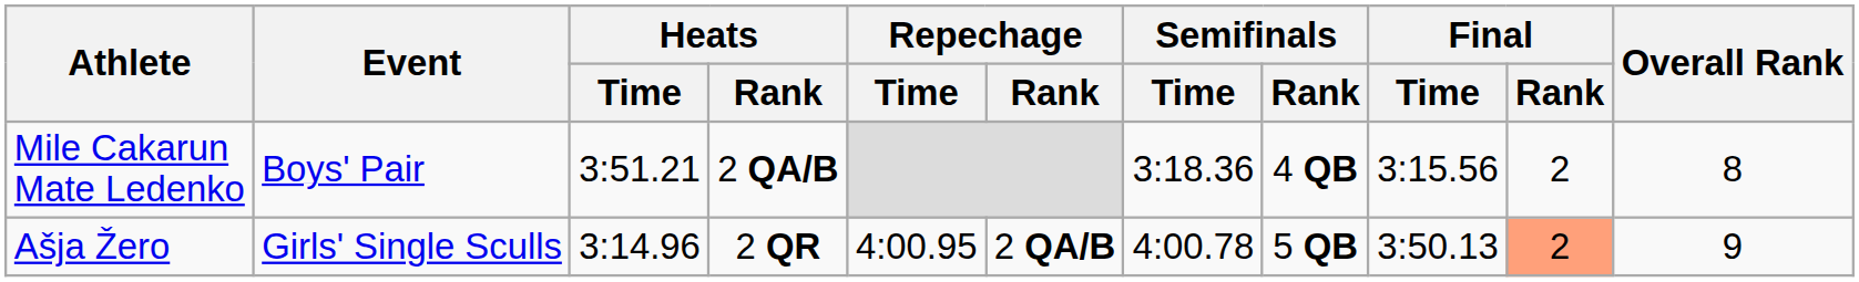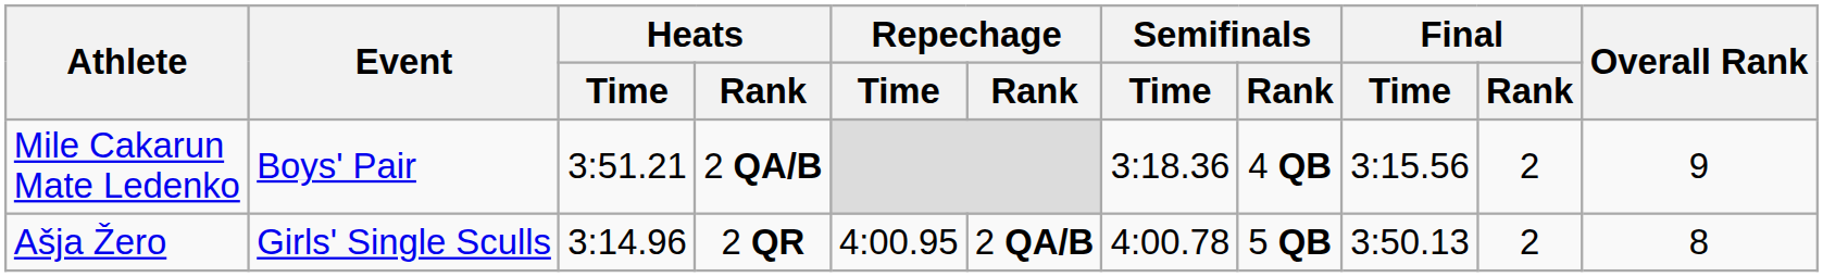Mile Cakarun Mate Ledenko | Overall Rank: 8 -> 9
Ašja Žero | Final / Rank: lightsalmon background -> no background
Ašja Žero | Overall Rank: 9 -> 8
